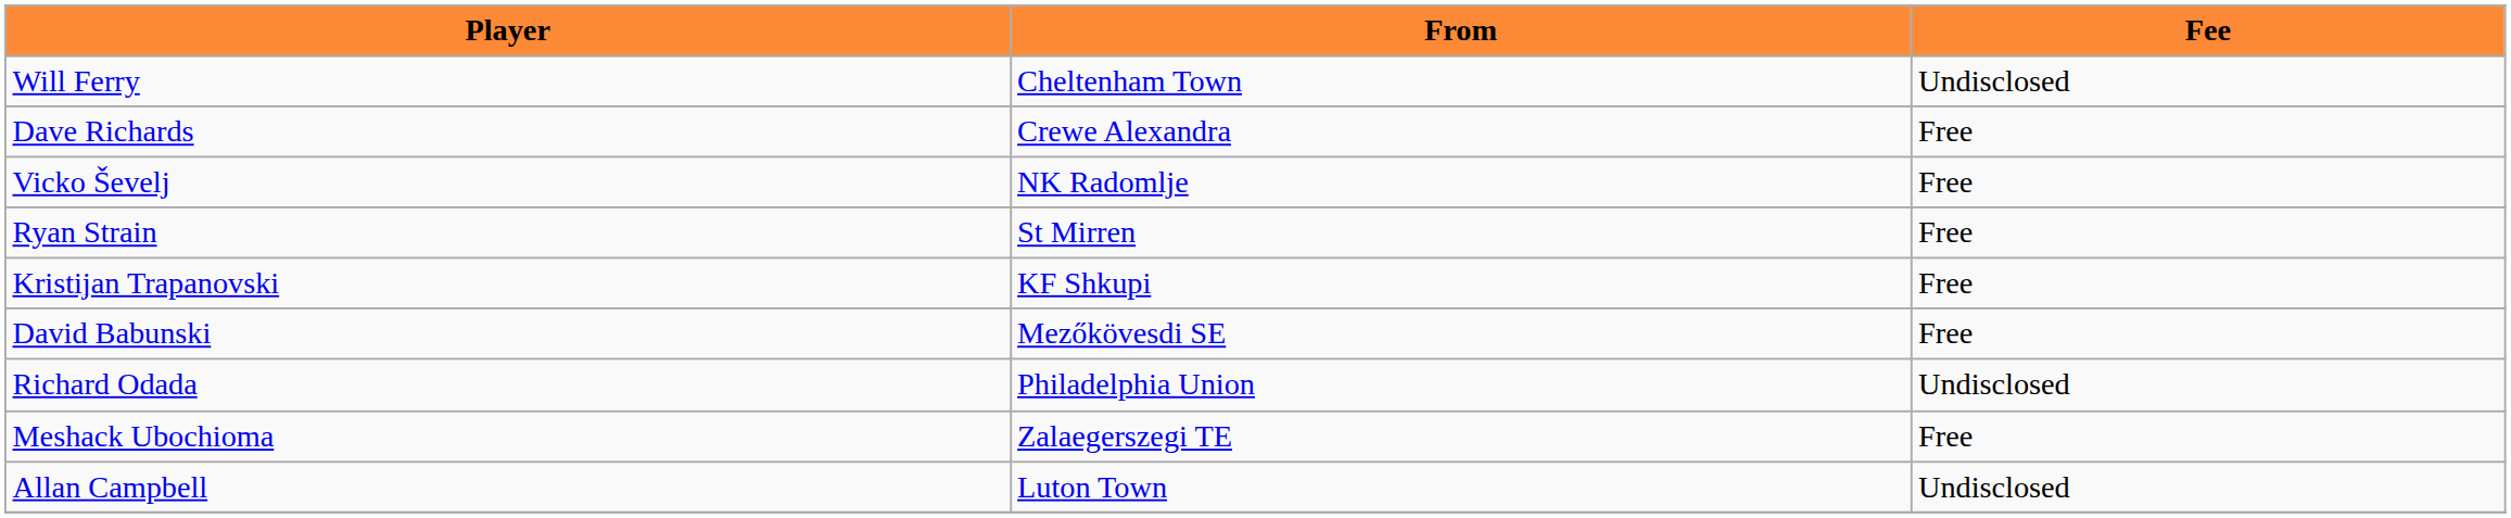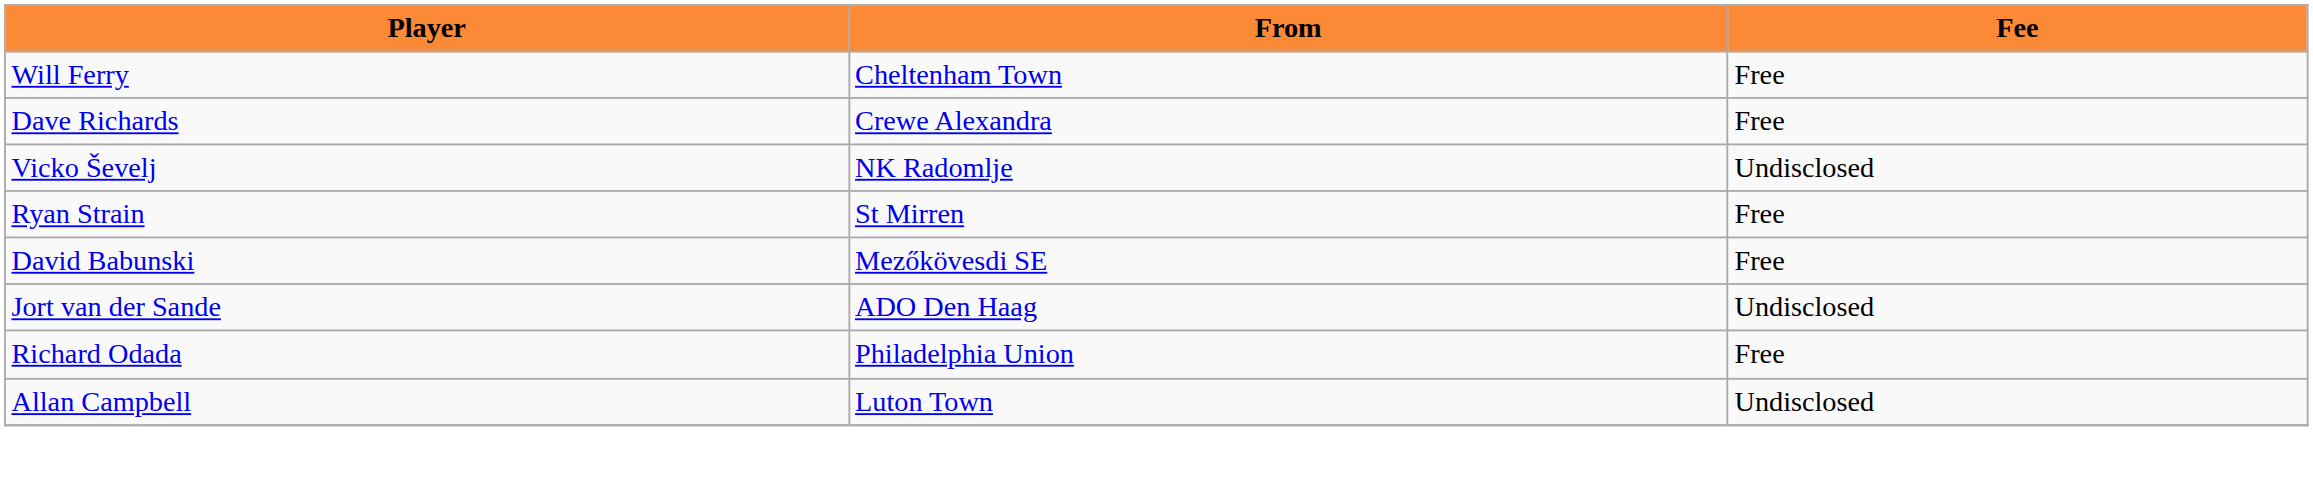Will Ferry | Fee: Undisclosed -> Free
Vicko Ševelj | Fee: Free -> Undisclosed
- row: Kristijan Trapanovski | KF Shkupi | Free
+ row: Jort van der Sande | ADO Den Haag | Undisclosed
Richard Odada | Fee: Undisclosed -> Free
- row: Meshack Ubochioma | Zalaegerszegi TE | Free
